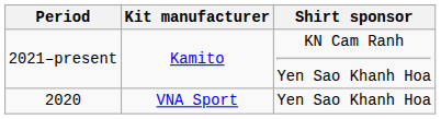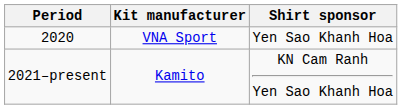rows swapped: 2020 <-> 2021–present
